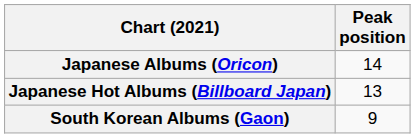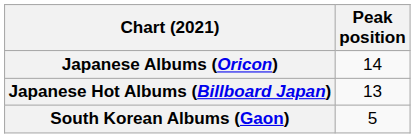South Korean Albums (Gaon) | Peak position: 9 -> 5
